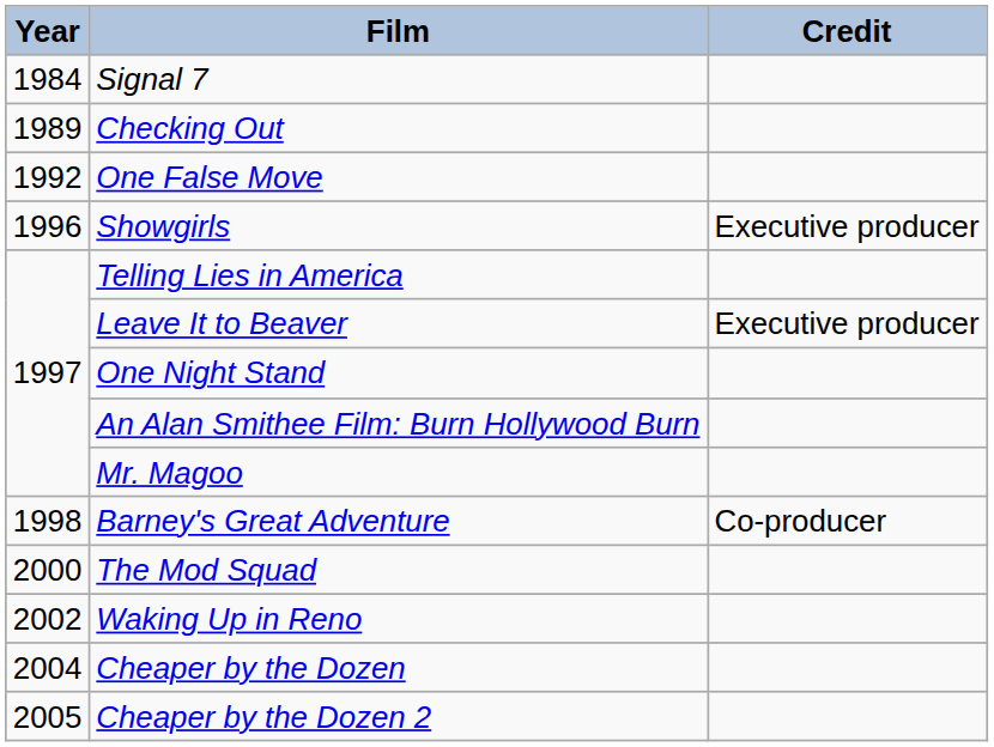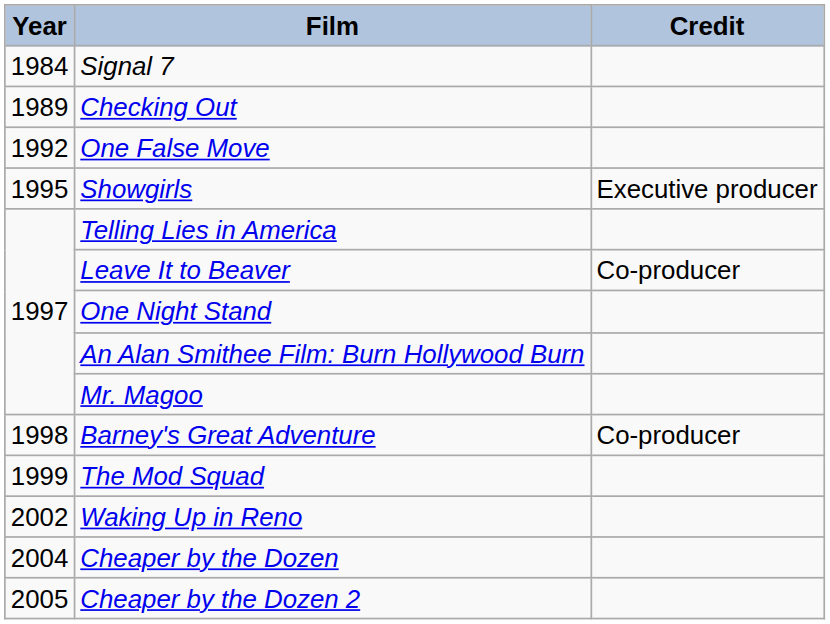Showgirls | Year: 1996 -> 1995
Leave It to Beaver | Credit: Executive producer -> Co-producer
The Mod Squad | Year: 2000 -> 1999
